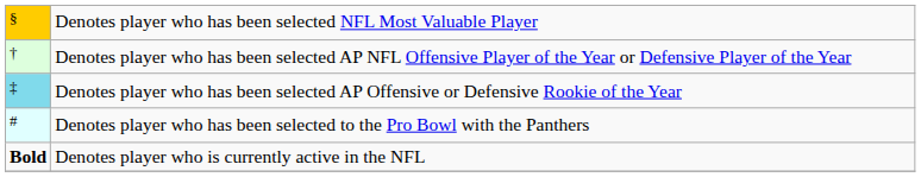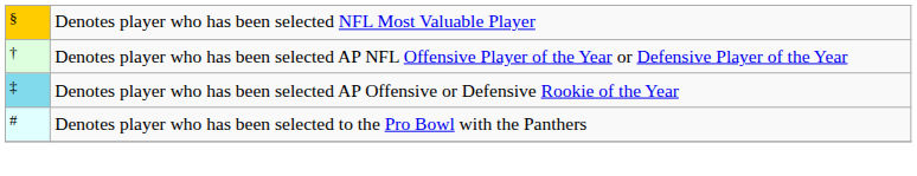- row: Bold | Denotes player who is currently active in the NFL
